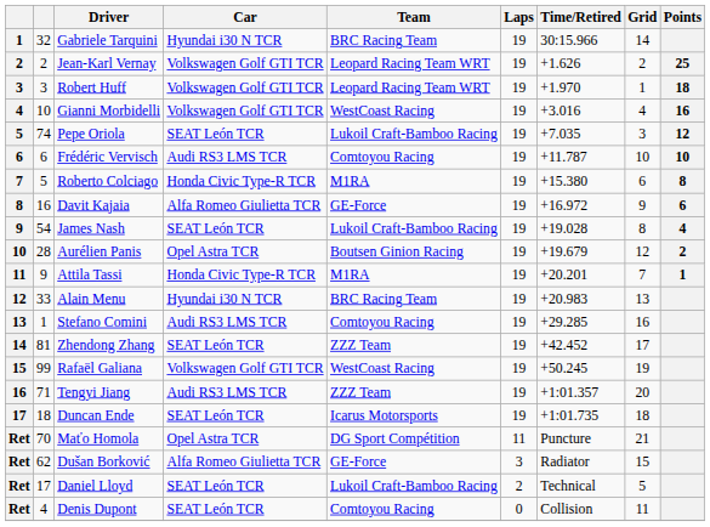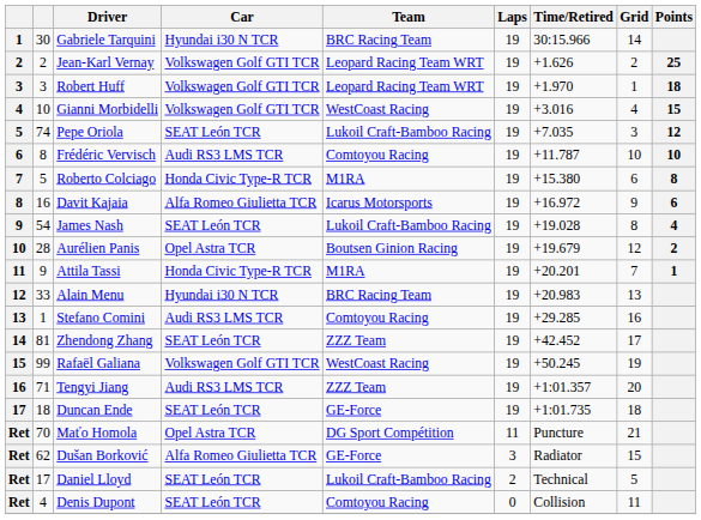Gabriele Tarquini | column 2: 32 -> 30
Gianni Morbidelli | Points: 16 -> 15
Frédéric Vervisch | column 2: 6 -> 8
Davit Kajaia | Team: GE-Force -> Icarus Motorsports
Duncan Ende | Team: Icarus Motorsports -> GE-Force
